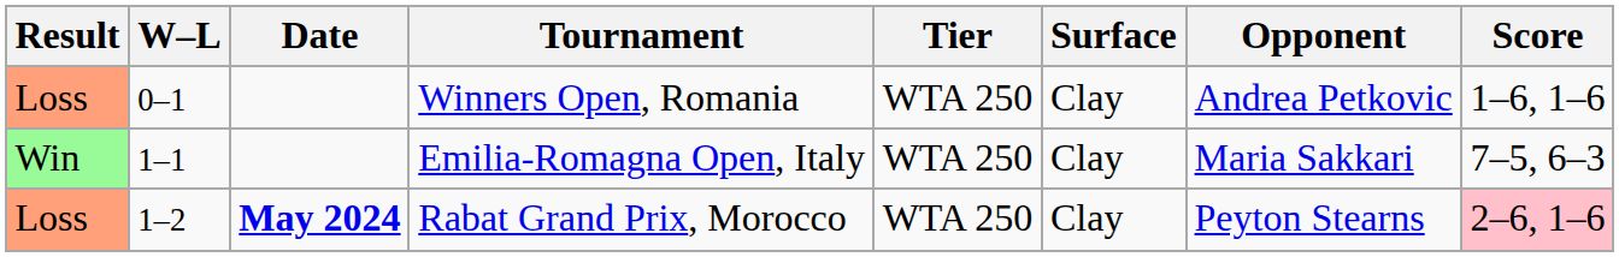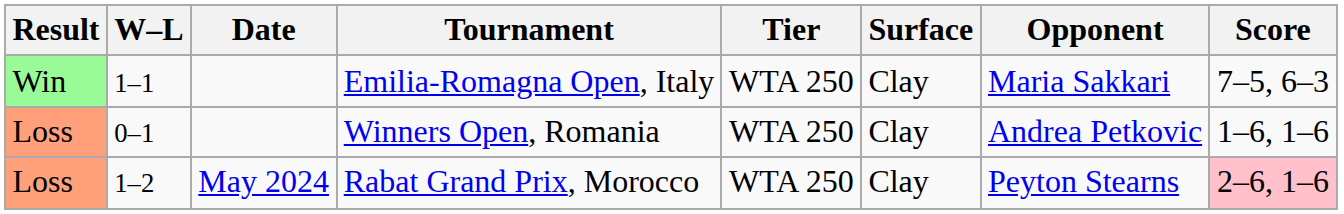rows swapped: Winners Open, Romania <-> Emilia-Romagna Open, Italy
Rabat Grand Prix, Morocco | Date: bold -> normal
